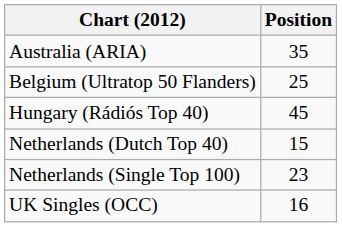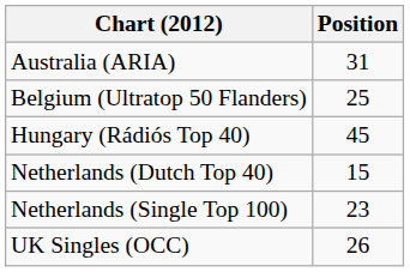Australia (ARIA) | Position: 35 -> 31
UK Singles (OCC) | Position: 16 -> 26
